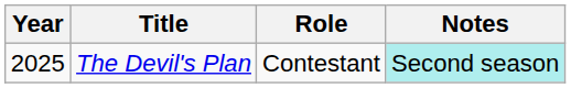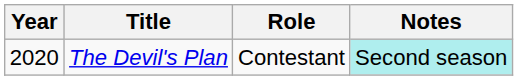The Devil's Plan | Year: 2025 -> 2020
